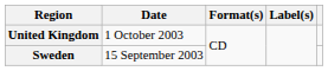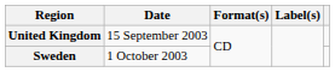United Kingdom | Date: 1 October 2003 -> 15 September 2003
Sweden | Date: 15 September 2003 -> 1 October 2003
